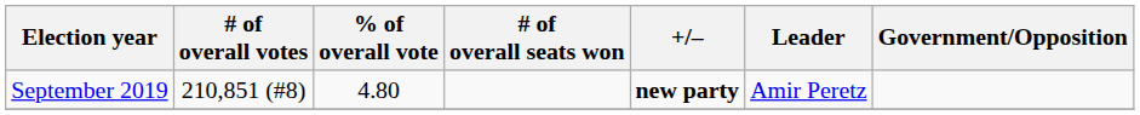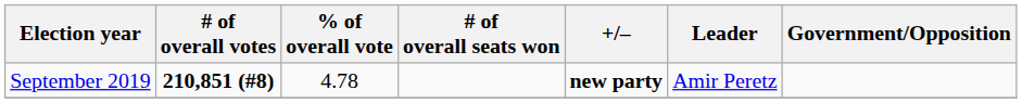September 2019 | # of overall votes: normal -> bold
September 2019 | % of overall vote: 4.80 -> 4.78
